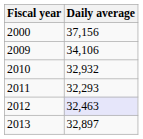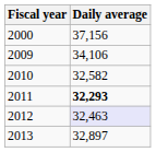2010 | Daily average: 32,932 -> 32,582
2011 | Daily average: normal -> bold
